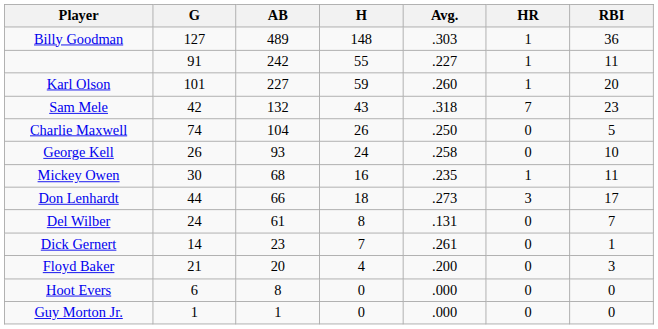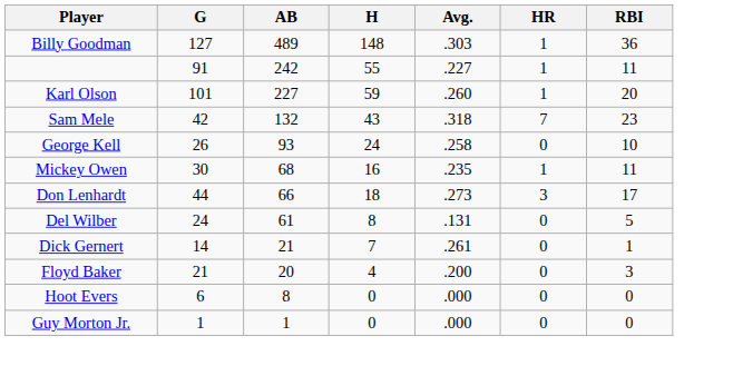- row: Charlie Maxwell | 74 | 104 | 26 | .250 | 0 | 5
Del Wilber | RBI: 7 -> 5
Dick Gernert | AB: 23 -> 21
